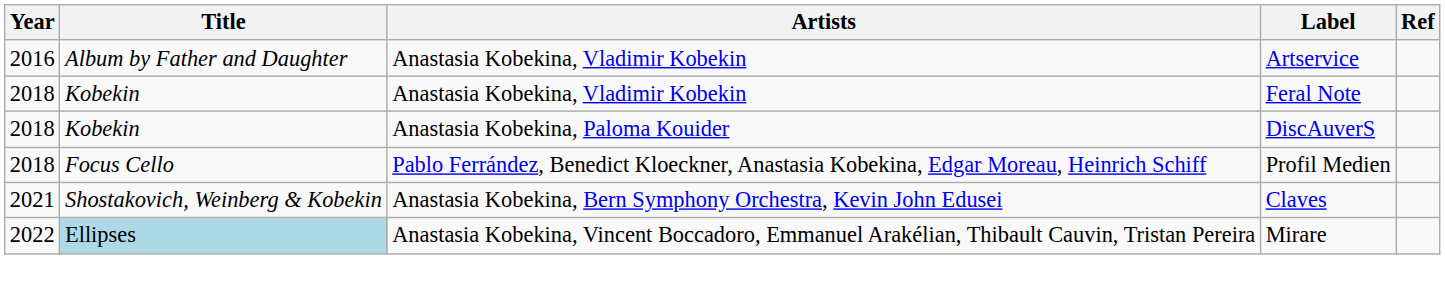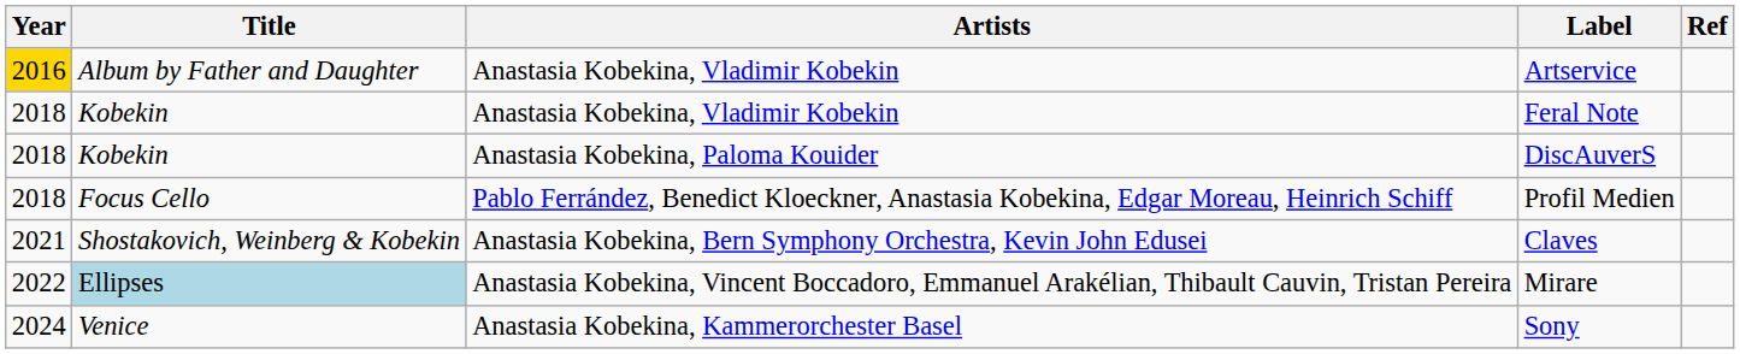Artservice | Year: no background -> gold background
+ row: 2024 | Venice | Anastasia Kobekina, Kammerorchester Basel | Sony
